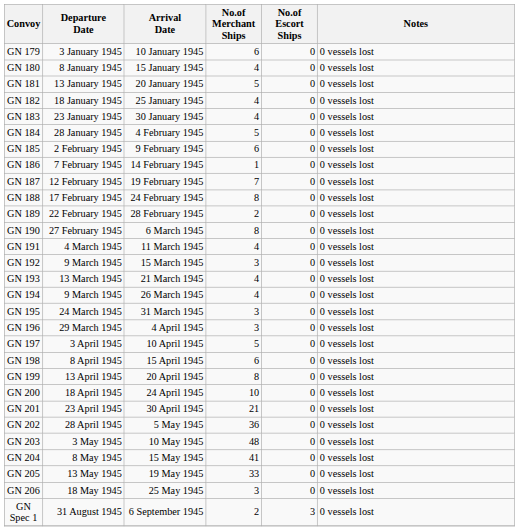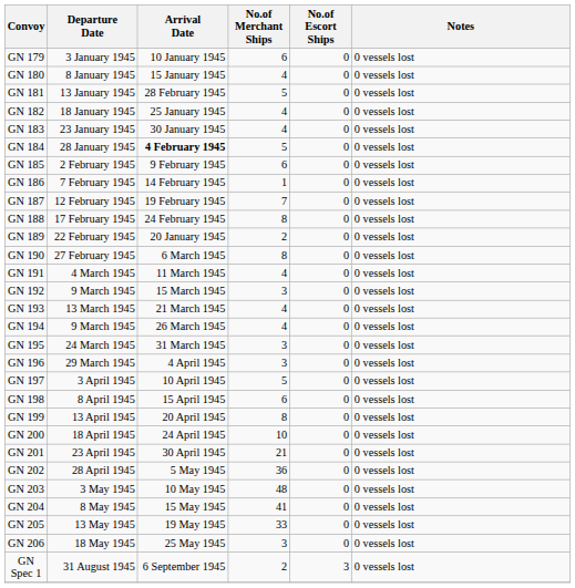GN 181 | Arrival Date: 20 January 1945 -> 28 February 1945
GN 184 | Arrival Date: normal -> bold
GN 189 | Arrival Date: 28 February 1945 -> 20 January 1945
